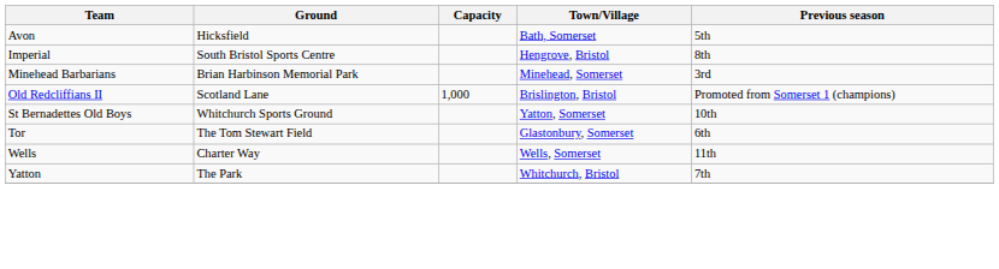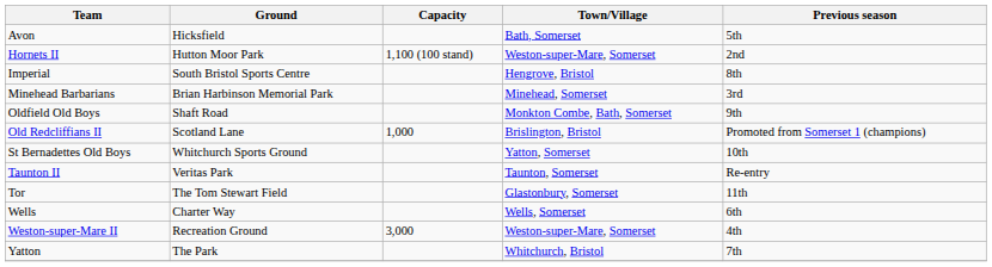+ row: Hornets II | Hutton Moor Park | 1,100 (100 stand) | Weston-super-Mare, Somerset | 2nd
+ row: Oldfield Old Boys | Shaft Road | Monkton Combe, Bath, Somerset | 9th
+ row: Taunton II | Veritas Park | Taunton, Somerset | Re-entry
Tor | Previous season: 6th -> 11th
Wells | Previous season: 11th -> 6th
+ row: Weston-super-Mare II | Recreation Ground | 3,000 | Weston-super-Mare, Somerset | 4th
